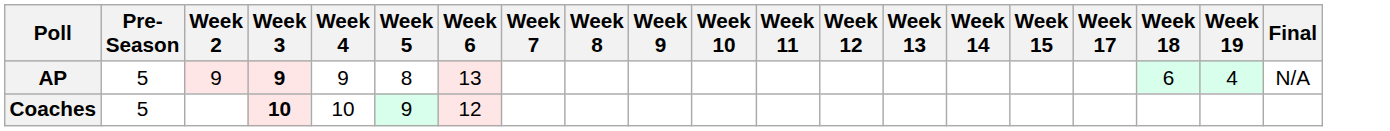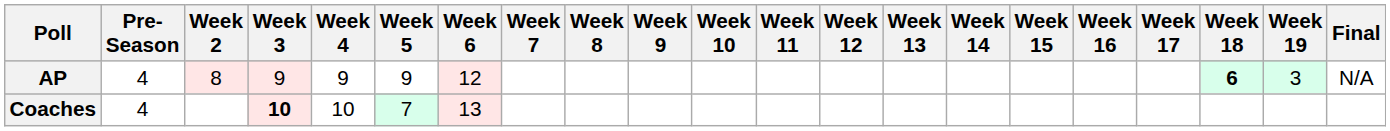+ column: Week 16
AP | Pre- Season: 5 -> 4
AP | Week 2: 9 -> 8
AP | Week 3: bold -> normal
AP | Week 5: 8 -> 9
AP | Week 6: 13 -> 12
AP | Week 18: normal -> bold
AP | Week 19: 4 -> 3
Coaches | Pre- Season: 5 -> 4
Coaches | Week 5: 9 -> 7
Coaches | Week 6: 12 -> 13
